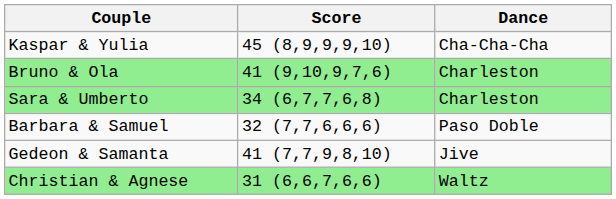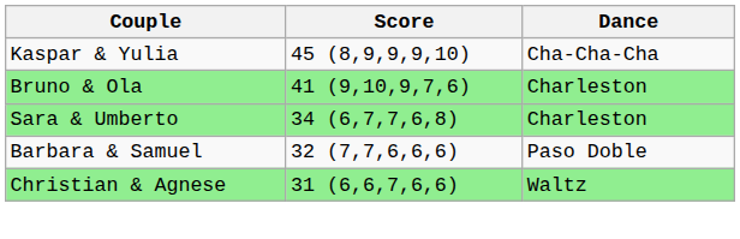- row: Gedeon & Samanta | 41 (7,7,9,8,10) | Jive
